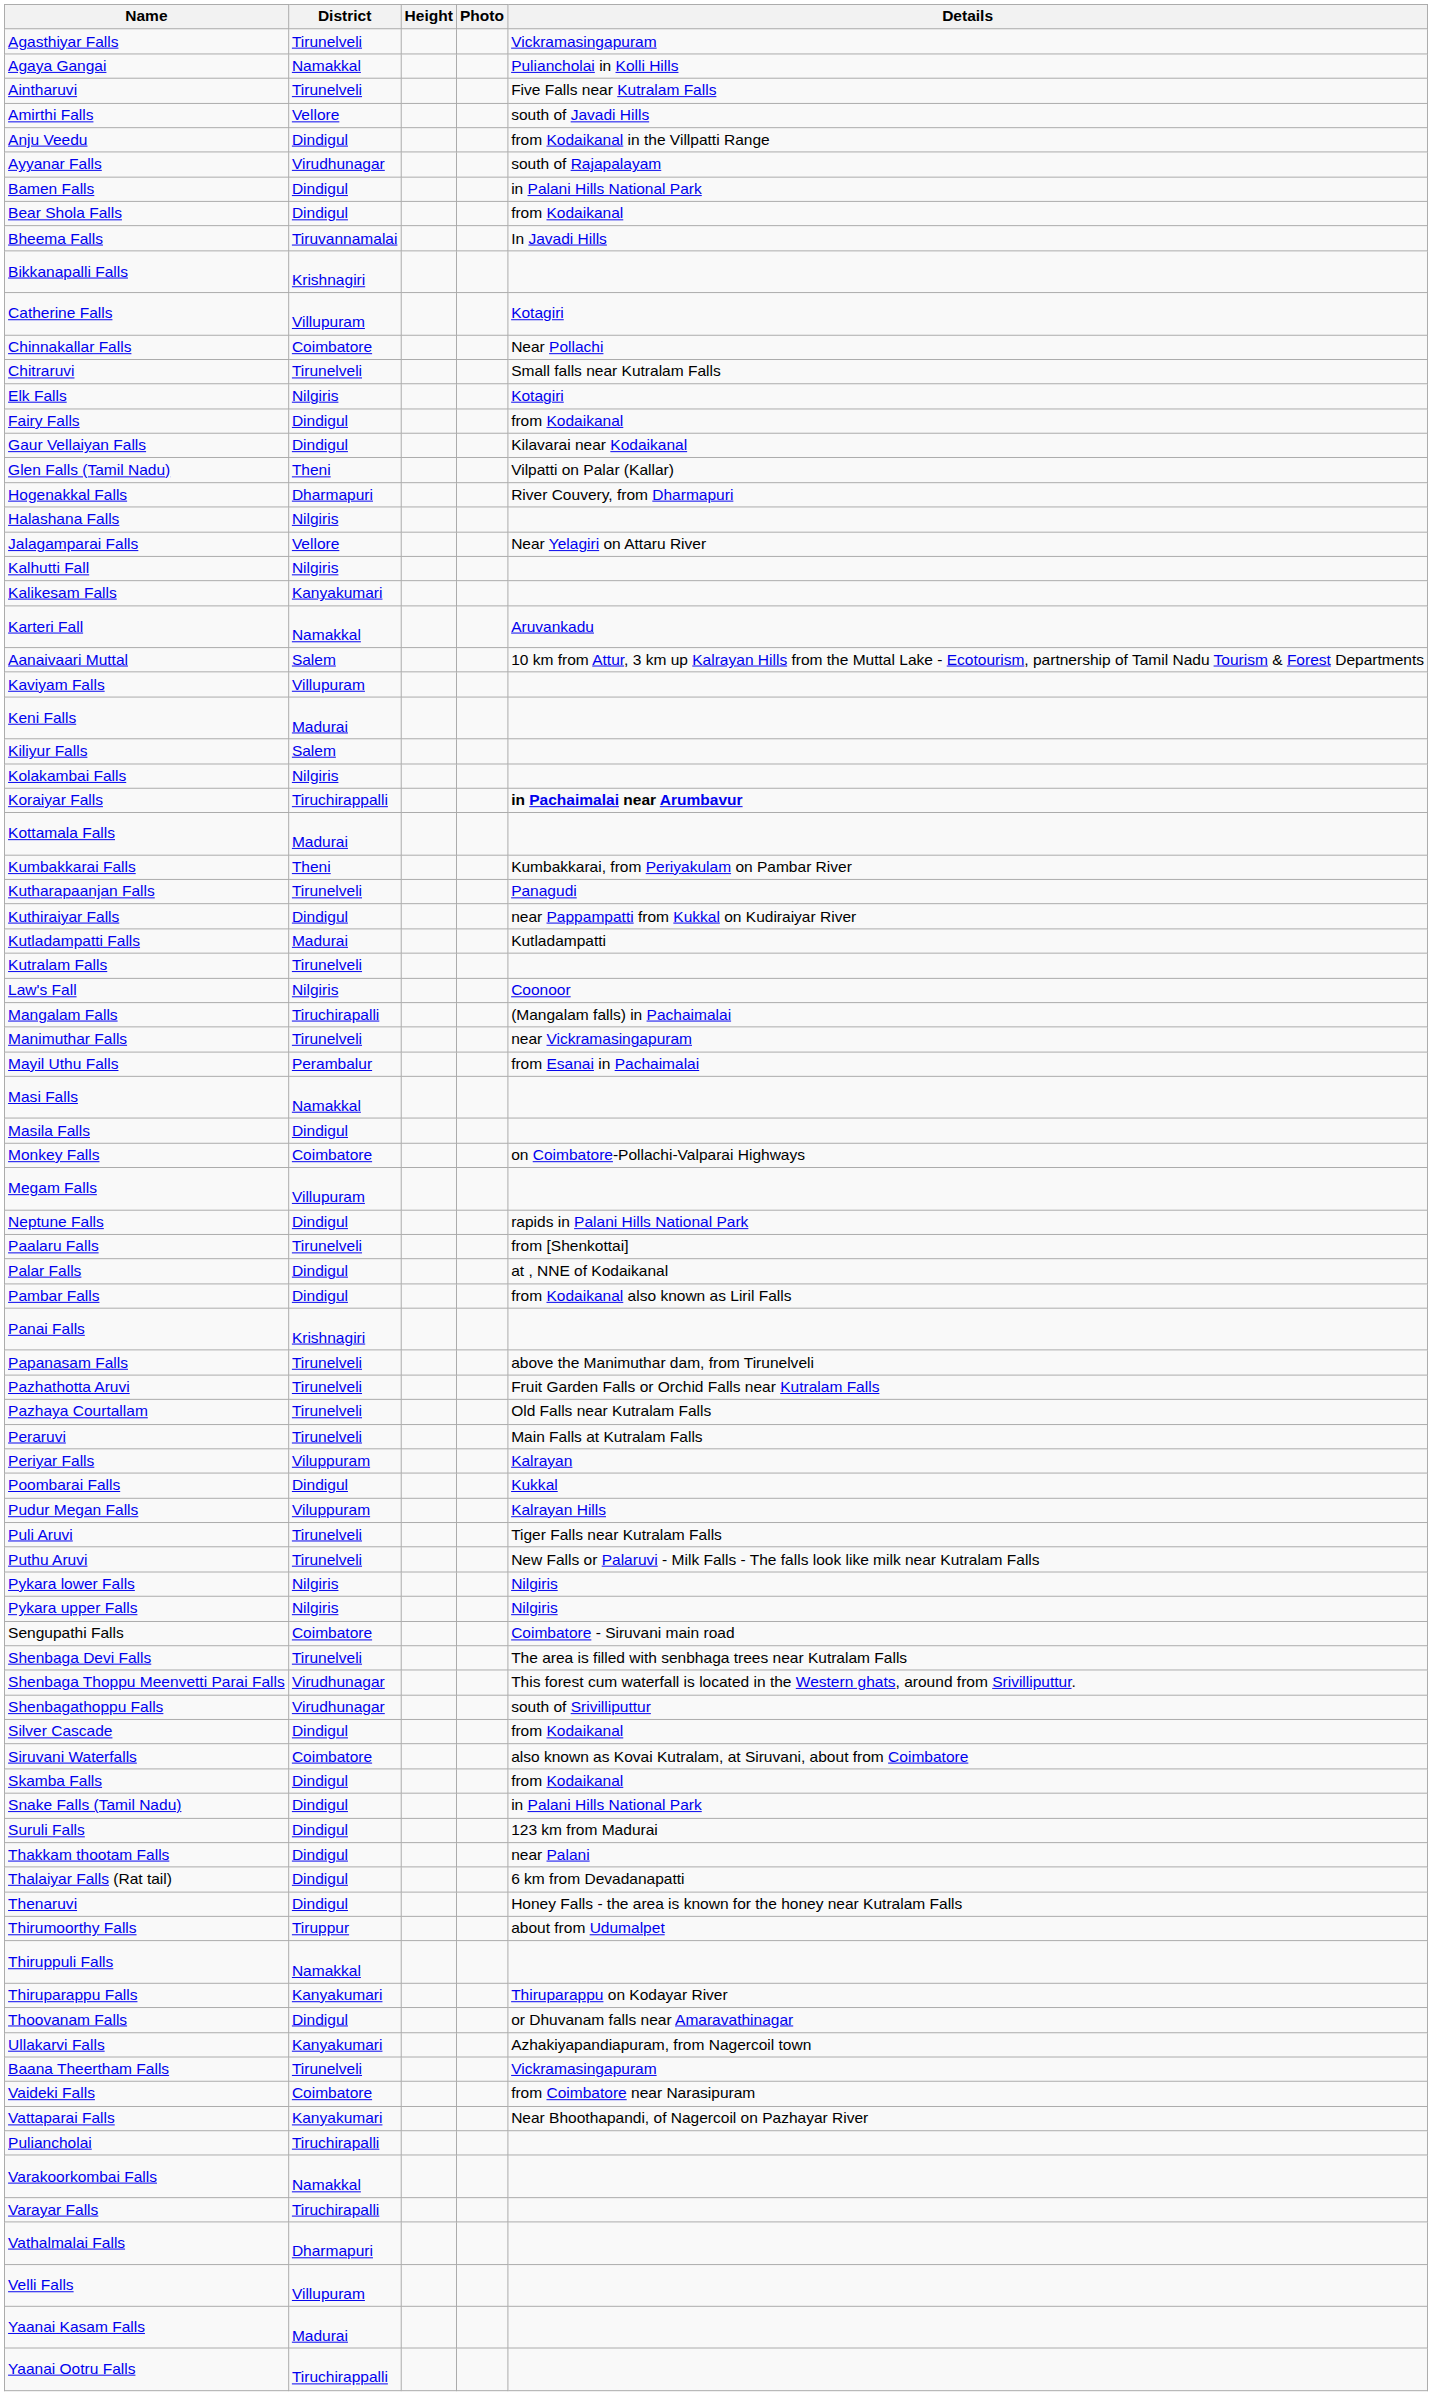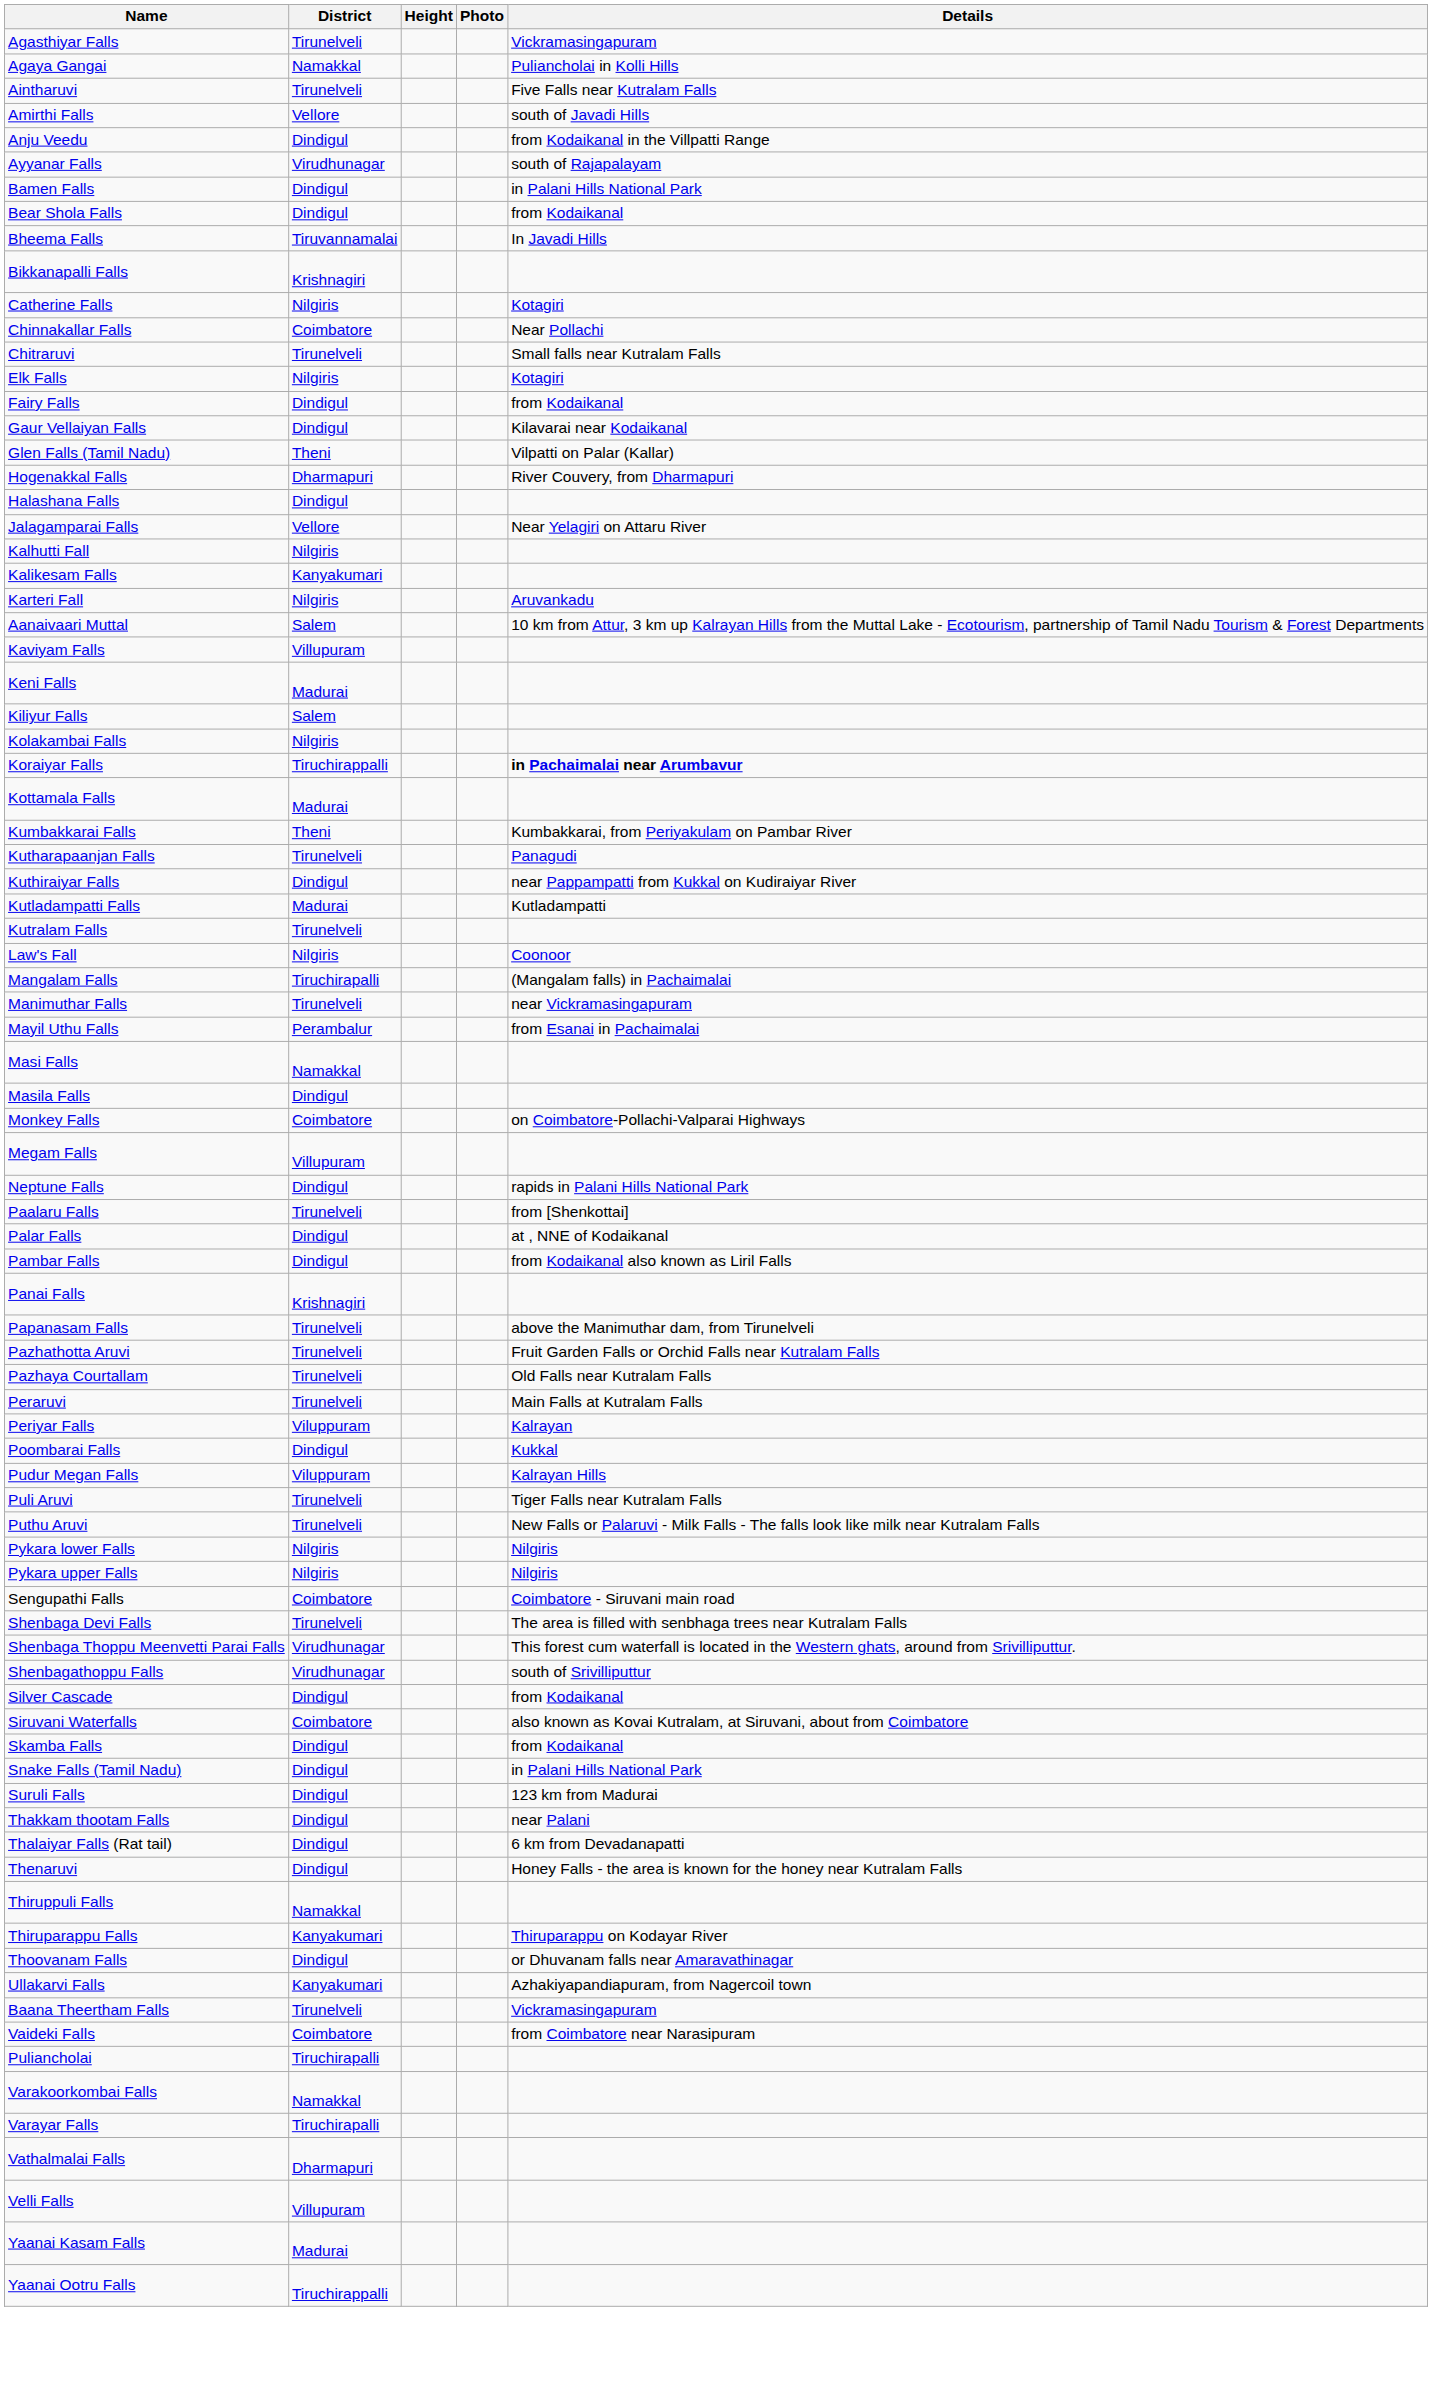Catherine Falls | District: Villupuram -> Nilgiris
Halashana Falls | District: Nilgiris -> Dindigul
Karteri Fall | District: Namakkal -> Nilgiris
- row: Thirumoorthy Falls | Tiruppur | about from Udumalpet
- row: Vattaparai Falls | Kanyakumari | Near Bhoothapandi, of Nagercoil on Pazhayar River
